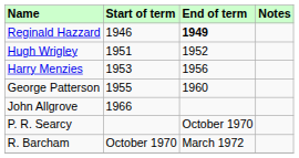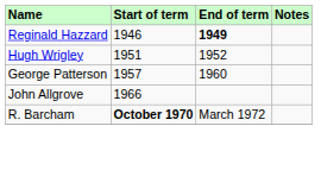- row: Harry Menzies | 1953 | 1956
George Patterson | Start of term: 1955 -> 1957
- row: P. R. Searcy | October 1970
R. Barcham | Start of term: normal -> bold
